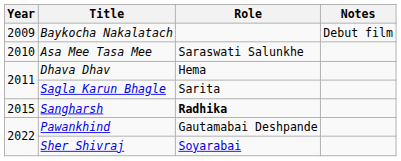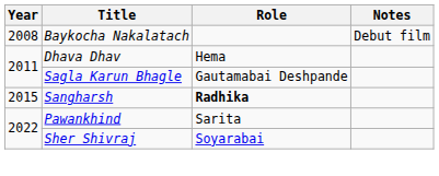Baykocha Nakalatach | Year: 2009 -> 2008
- row: 2010 | Asa Mee Tasa Mee | Saraswati Salunkhe
Sagla Karun Bhagle | Role: Sarita -> Gautamabai Deshpande
Pawankhind | Role: Gautamabai Deshpande -> Sarita
